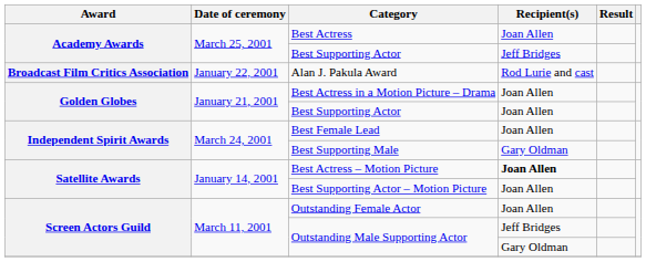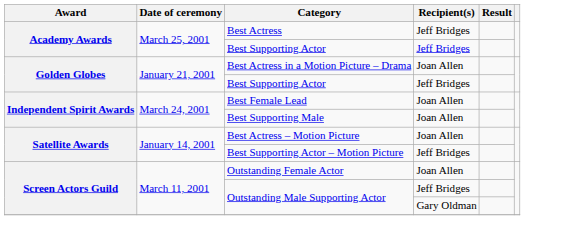Best Actress | Recipient(s): Joan Allen -> Jeff Bridges
- row: Broadcast Film Critics Association | January 22, 2001 | Alan J. Pakula Award | Rod Lurie and cast
Golden Globes / Best Supporting Actor | Recipient(s): Joan Allen -> Jeff Bridges
Best Supporting Male | Recipient(s): Gary Oldman -> Joan Allen
Best Actress – Motion Picture | Recipient(s): bold -> normal
Best Supporting Actor – Motion Picture | Recipient(s): Joan Allen -> Jeff Bridges
